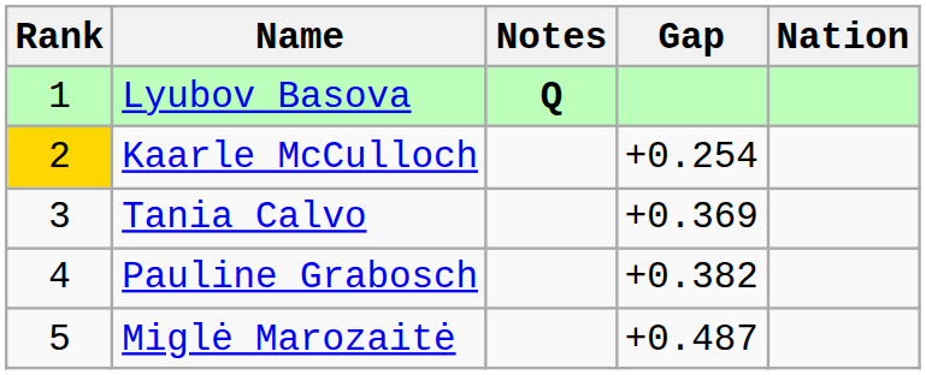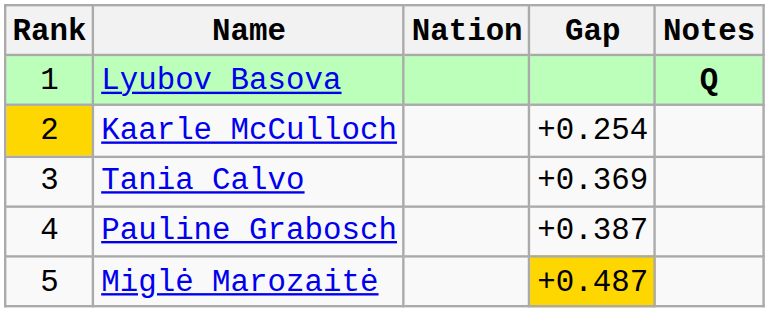columns swapped: Nation <-> Notes
Pauline Grabosch | Gap: +0.382 -> +0.387
Miglė Marozaitė | Gap: no background -> gold background
